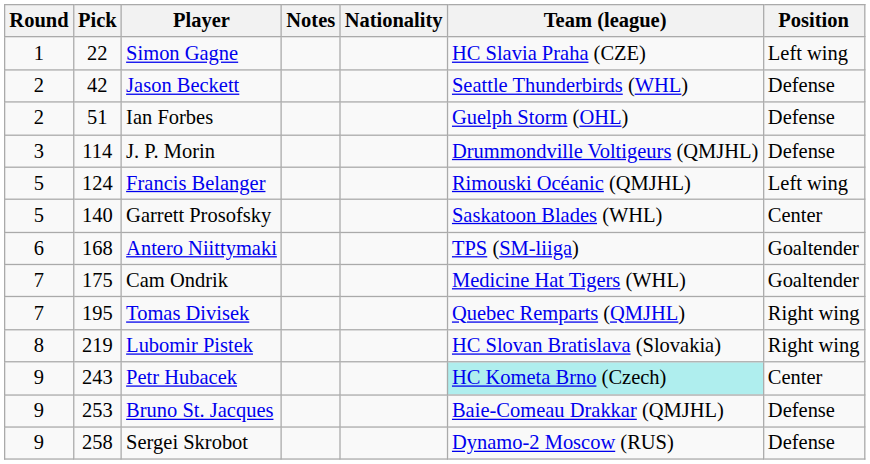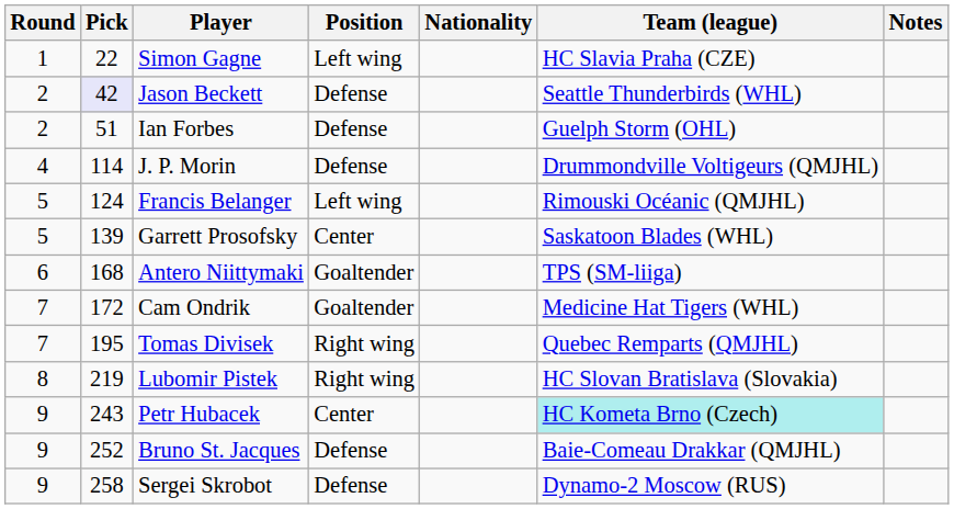columns swapped: Position <-> Notes
Jason Beckett | Pick: no background -> lavender background
J. P. Morin | Round: 3 -> 4
Garrett Prosofsky | Pick: 140 -> 139
Cam Ondrik | Pick: 175 -> 172
Bruno St. Jacques | Pick: 253 -> 252
